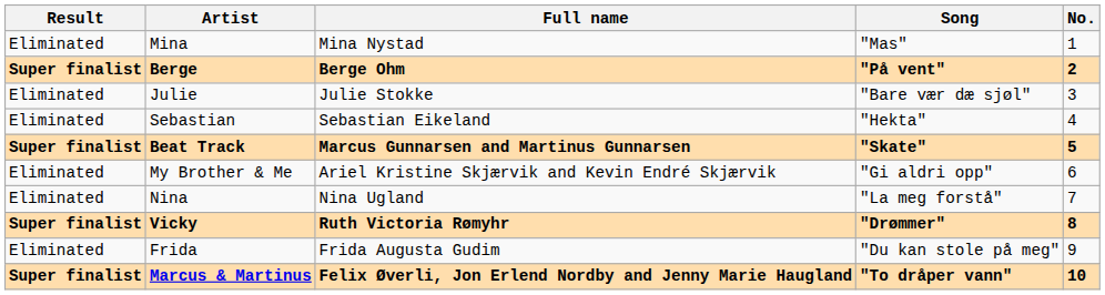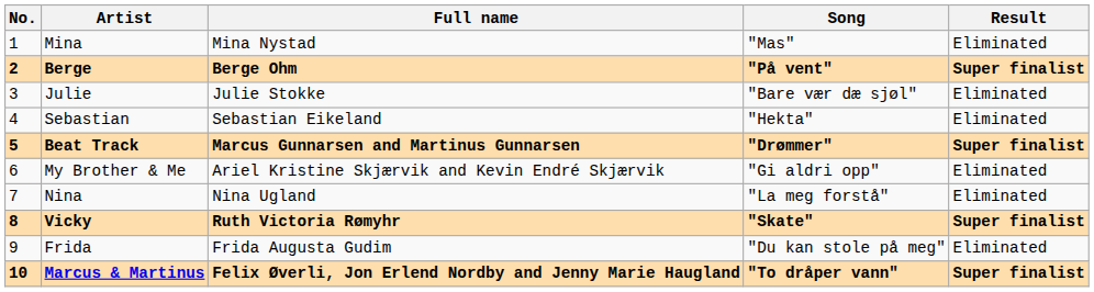columns swapped: No. <-> Result
Beat Track | Song: "Skate" -> "Drømmer"
Vicky | Song: "Drømmer" -> "Skate"
